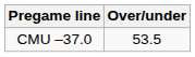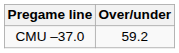CMU –37.0 | Over/under: 53.5 -> 59.2
